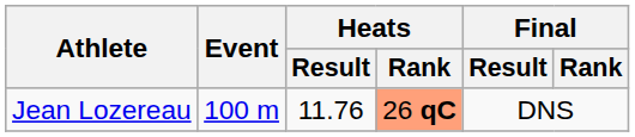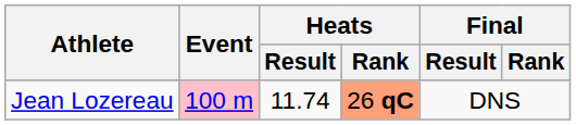Jean Lozereau | Event: no background -> pink background
Jean Lozereau | Heats / Result: 11.76 -> 11.74
